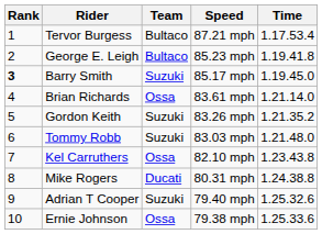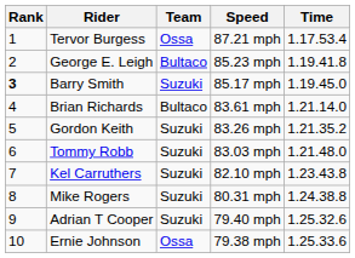Tervor Burgess | Team: Bultaco -> Ossa
Brian Richards | Team: Ossa -> Bultaco
Kel Carruthers | Team: Ossa -> Suzuki
Mike Rogers | Team: Ducati -> Suzuki
